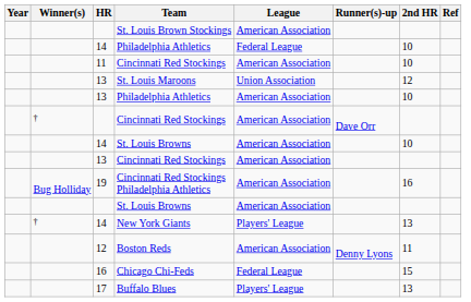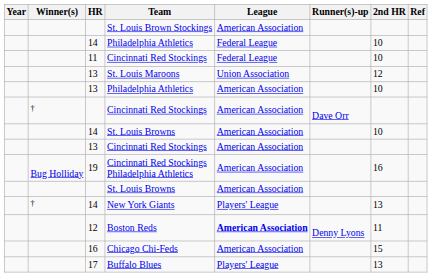11 / Cincinnati Red Stockings | League: American Association -> Federal League
Boston Reds | League: normal -> bold
Chicago Chi-Feds | League: Federal League -> American Association
